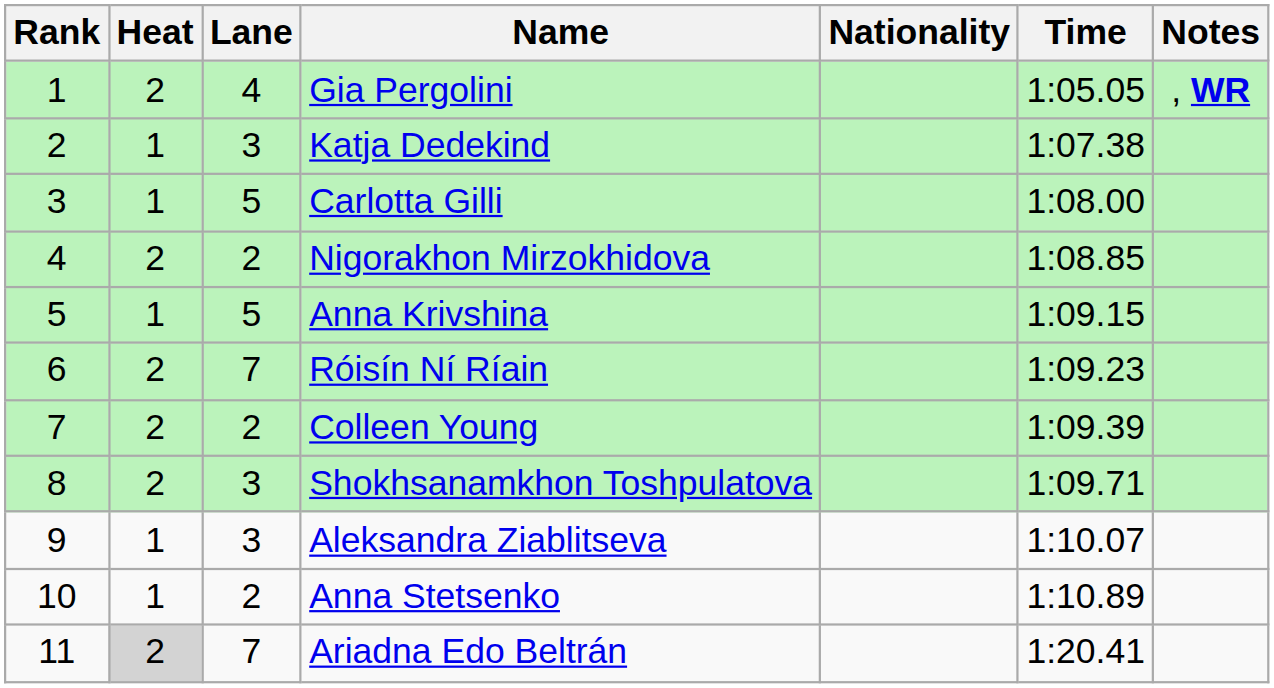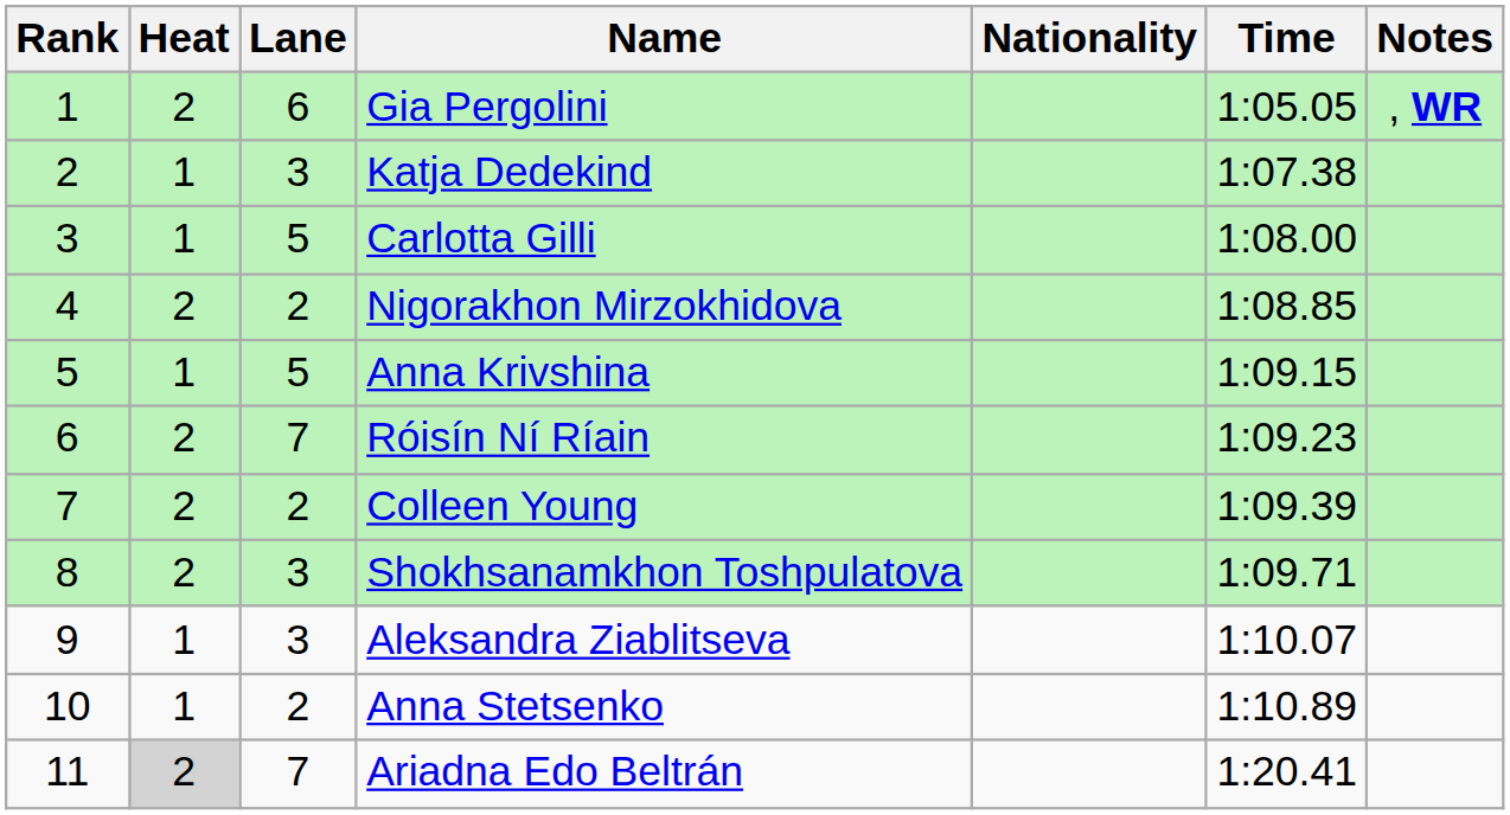Gia Pergolini | Lane: 4 -> 6
